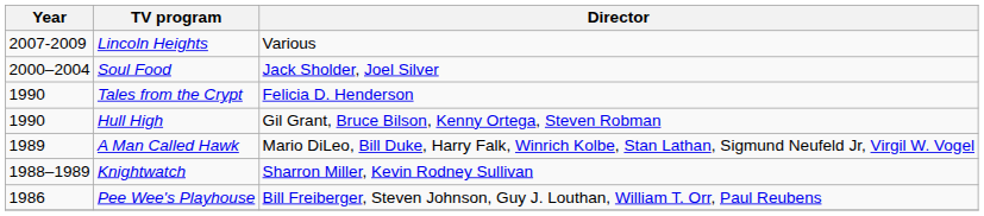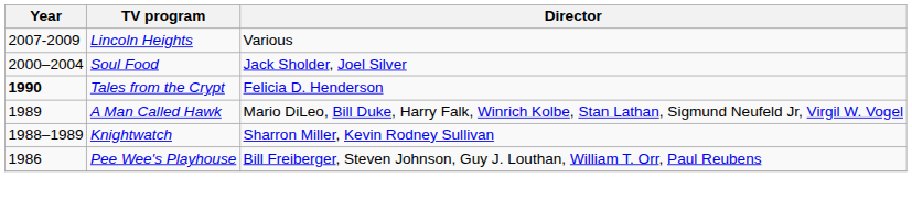Tales from the Crypt | Year: normal -> bold
- row: 1990 | Hull High | Gil Grant, Bruce Bilson, Kenny Ortega, Steven Robman
